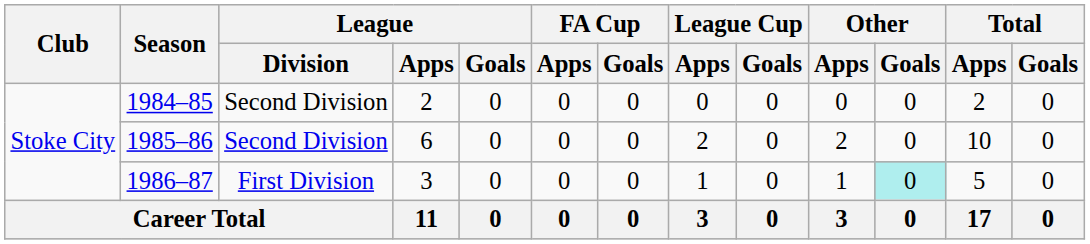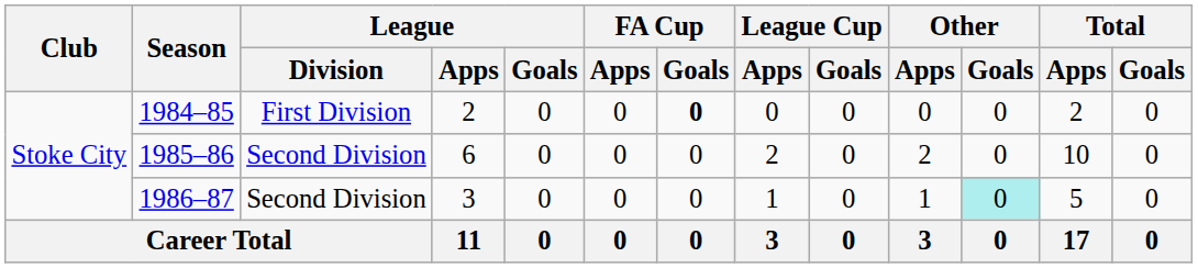1984–85 | League / Division: Second Division -> First Division
1984–85 | FA Cup / Goals: normal -> bold
1986–87 | League / Division: First Division -> Second Division
